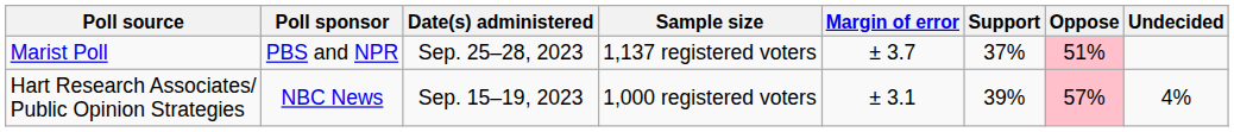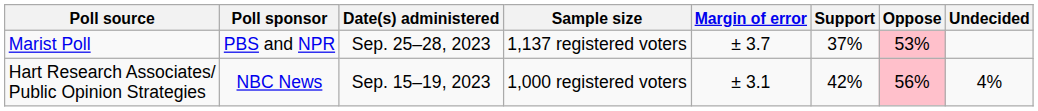Marist Poll | Oppose: 51% -> 53%
Hart Research Associates/ Public Opinion Strategies | Support: 39% -> 42%
Hart Research Associates/ Public Opinion Strategies | Oppose: 57% -> 56%
